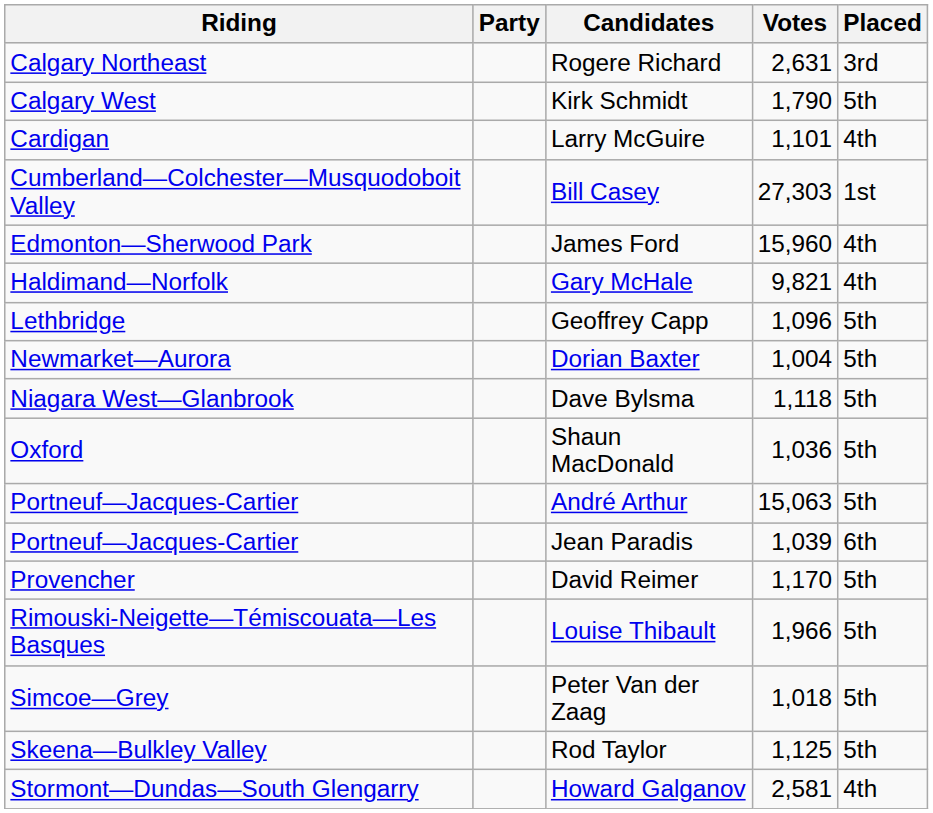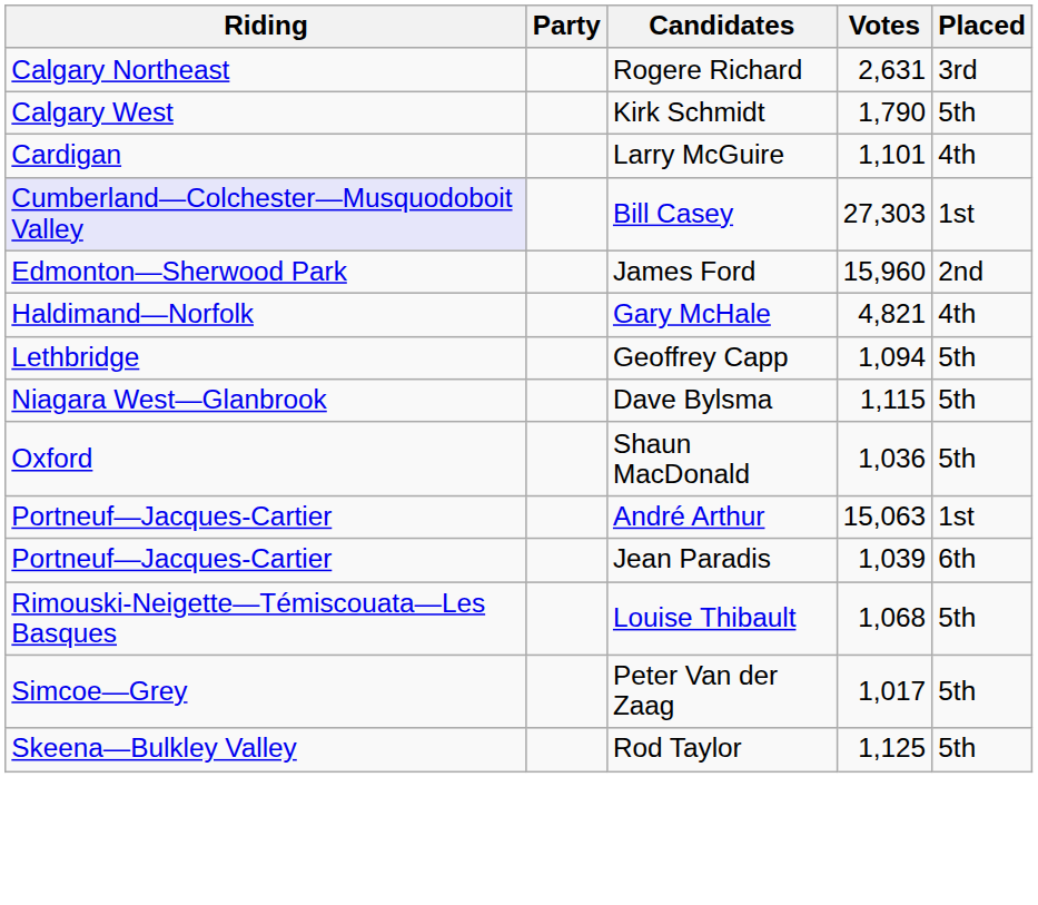Bill Casey | Riding: no background -> lavender background
James Ford | Placed: 4th -> 2nd
Gary McHale | Votes: 9,821 -> 4,821
Geoffrey Capp | Votes: 1,096 -> 1,094
- row: Newmarket—Aurora | Dorian Baxter | 1,004 | 5th
Dave Bylsma | Votes: 1,118 -> 1,115
André Arthur | Placed: 5th -> 1st
- row: Provencher | David Reimer | 1,170 | 5th
Louise Thibault | Votes: 1,966 -> 1,068
Peter Van der Zaag | Votes: 1,018 -> 1,017
- row: Stormont—Dundas—South Glengarry | Howard Galganov | 2,581 | 4th
